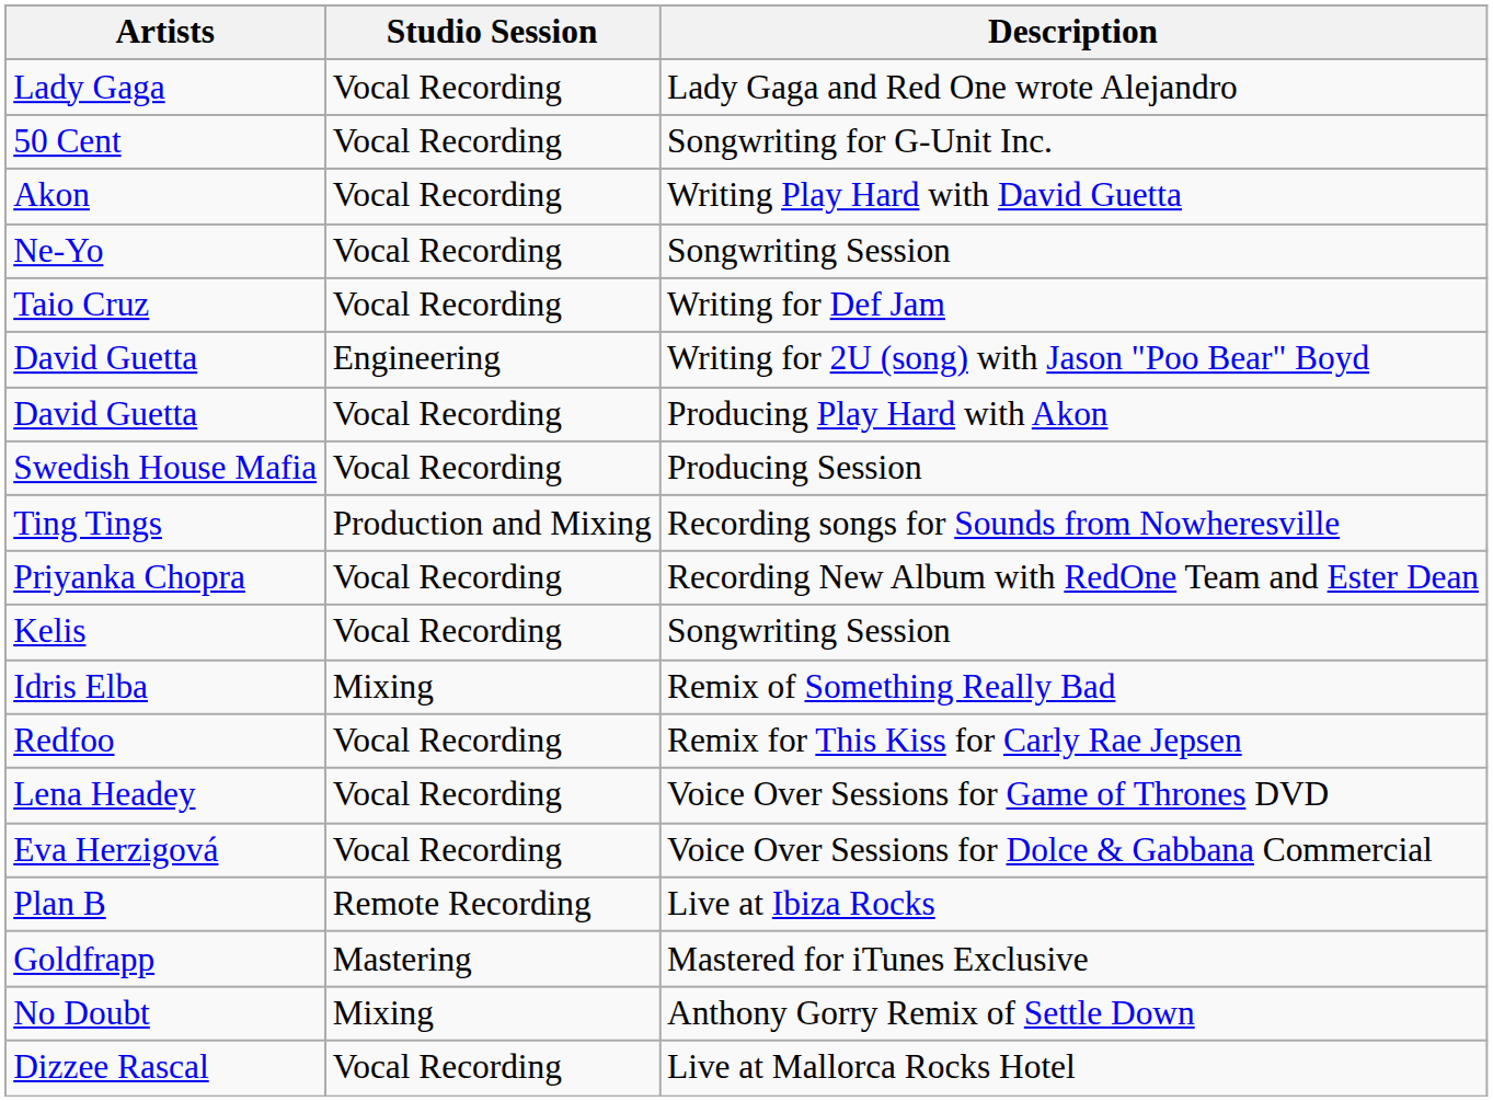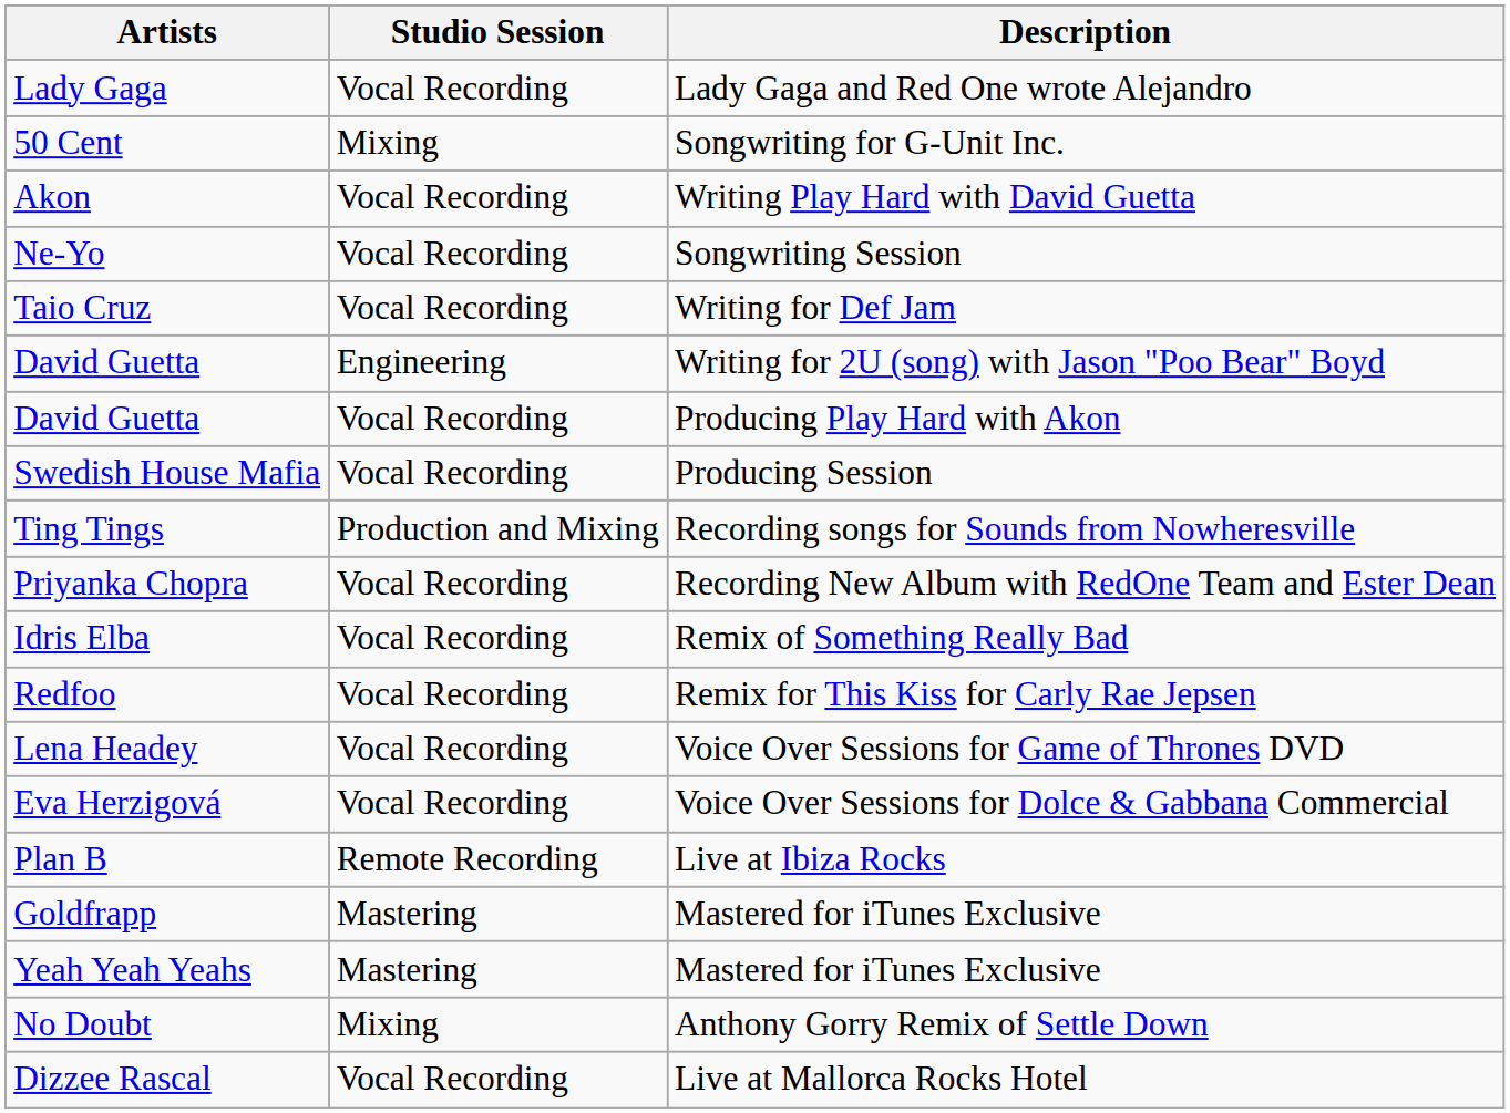50 Cent | Studio Session: Vocal Recording -> Mixing
- row: Kelis | Vocal Recording | Songwriting Session
Idris Elba | Studio Session: Mixing -> Vocal Recording
+ row: Yeah Yeah Yeahs | Mastering | Mastered for iTunes Exclusive
